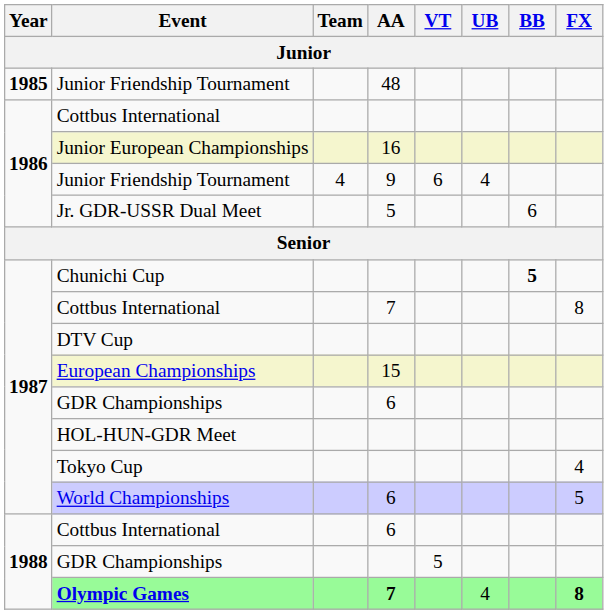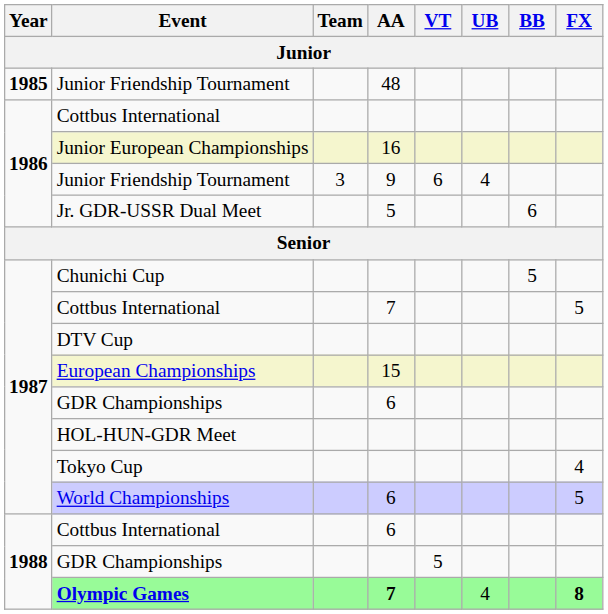Junior Friendship Tournament / 9 | Team: 4 -> 3
Chunichi Cup | BB: bold -> normal
Cottbus International / 7 | FX: 8 -> 5
